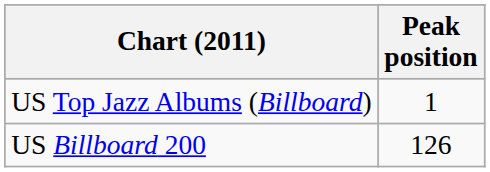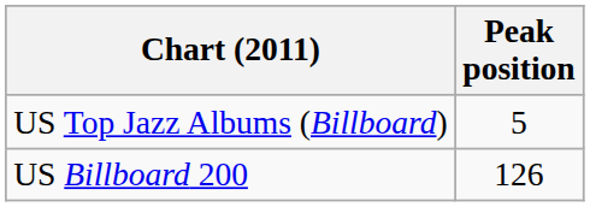US Top Jazz Albums (Billboard) | Peak position: 1 -> 5
